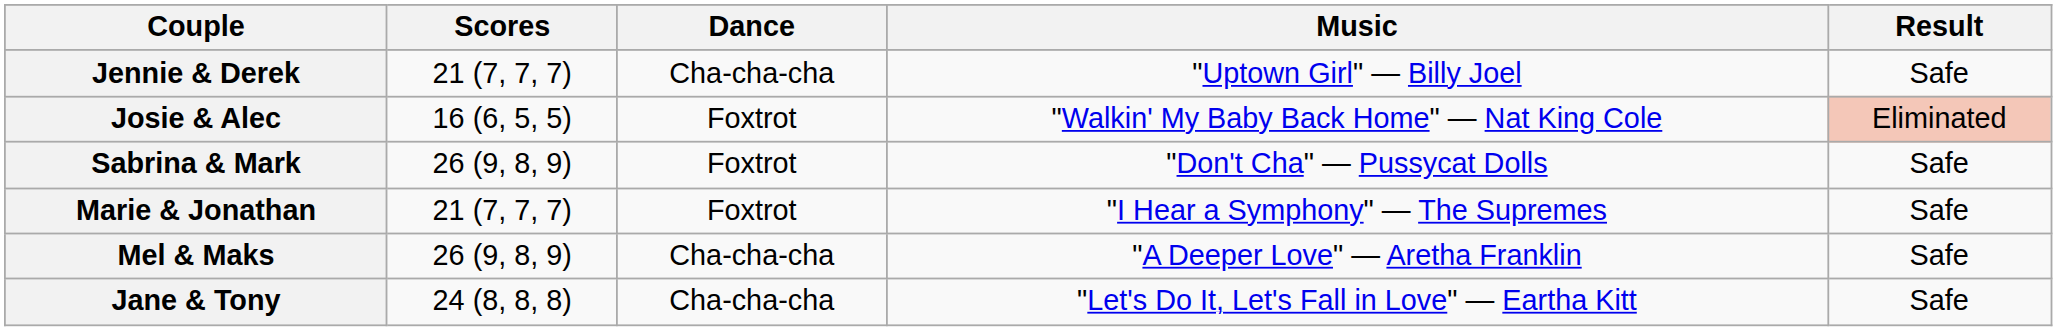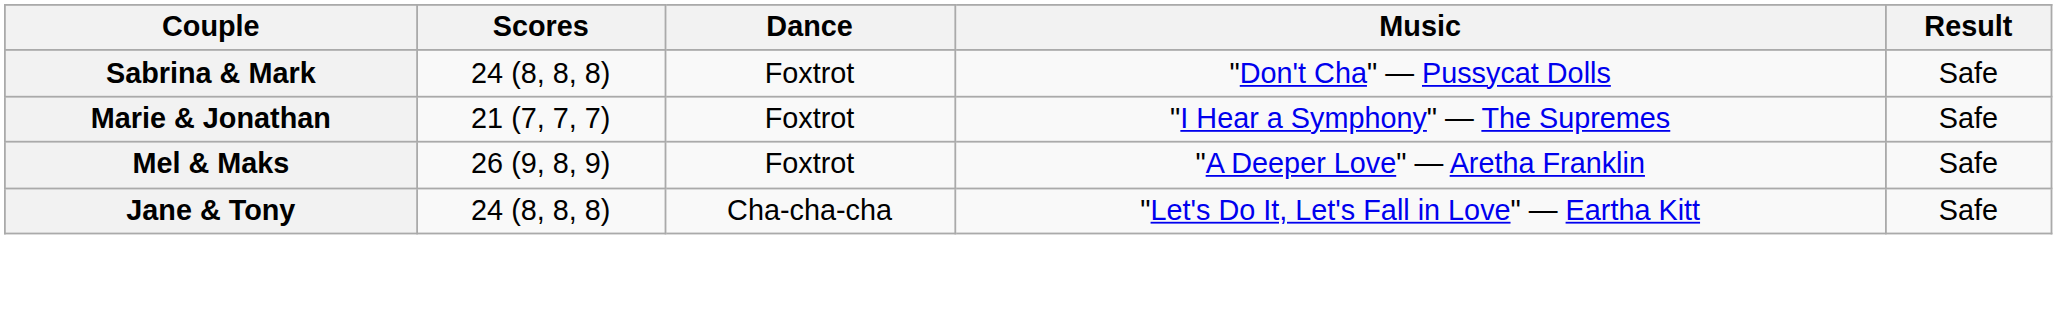- row: Jennie & Derek | 21 (7, 7, 7) | Cha-cha-cha | "Uptown Girl" — Billy Joel | Safe
- row: Josie & Alec | 16 (6, 5, 5) | Foxtrot | "Walkin' My Baby Back Home" — Nat King Cole | Eliminated
Sabrina & Mark | Scores: 26 (9, 8, 9) -> 24 (8, 8, 8)
Mel & Maks | Dance: Cha-cha-cha -> Foxtrot
